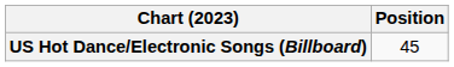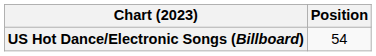US Hot Dance/Electronic Songs (Billboard) | Position: 45 -> 54
